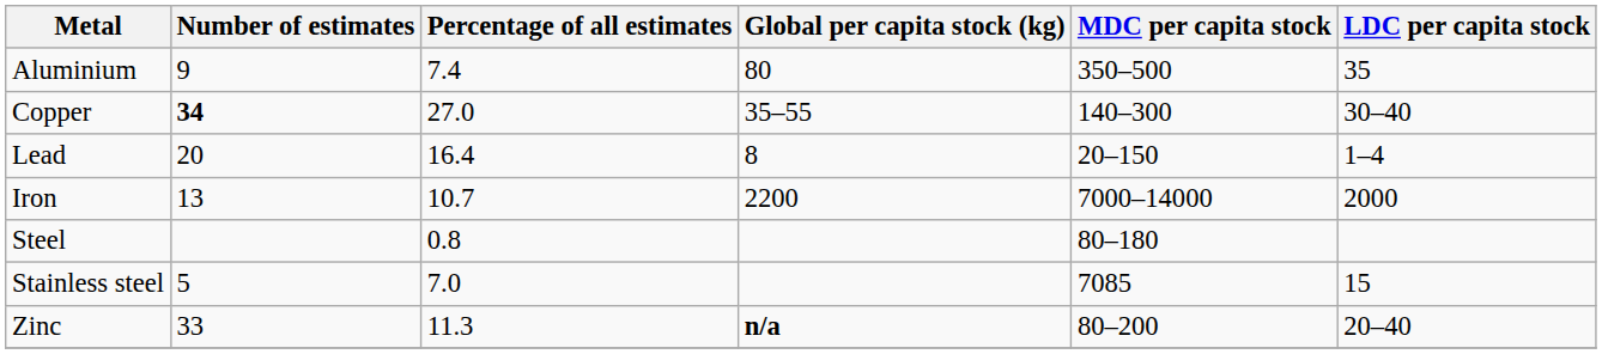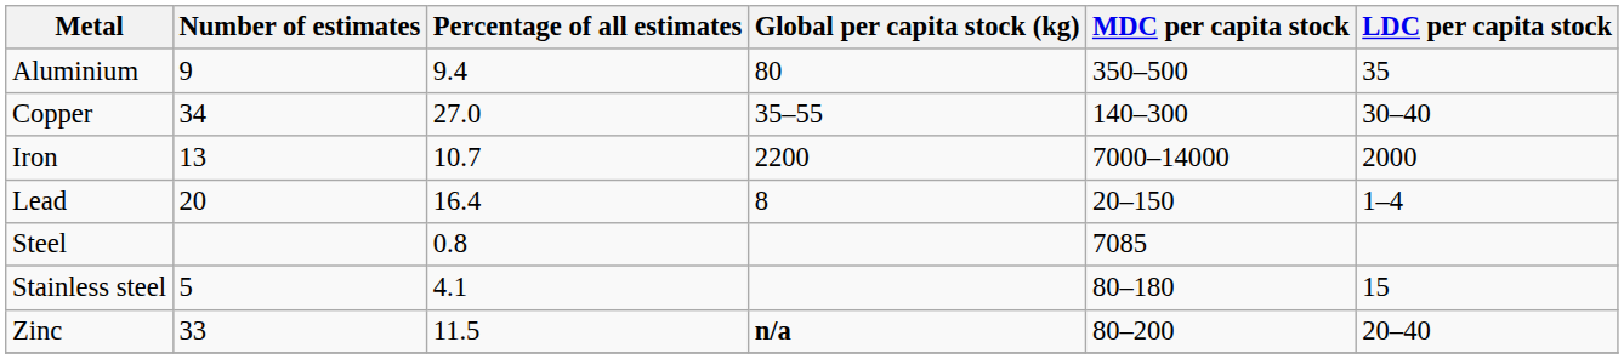Aluminium | Percentage of all estimates: 7.4 -> 9.4
Copper | Number of estimates: bold -> normal
rows swapped: Iron <-> Lead
Steel | MDC per capita stock: 80–180 -> 7085
Stainless steel | Percentage of all estimates: 7.0 -> 4.1
Stainless steel | MDC per capita stock: 7085 -> 80–180
Zinc | Percentage of all estimates: 11.3 -> 11.5
